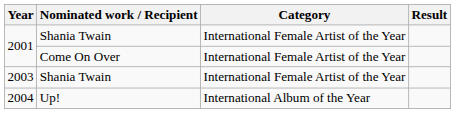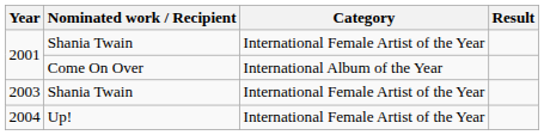2001 / Come On Over | Category: International Female Artist of the Year -> International Album of the Year
2004 | Category: International Album of the Year -> International Female Artist of the Year
